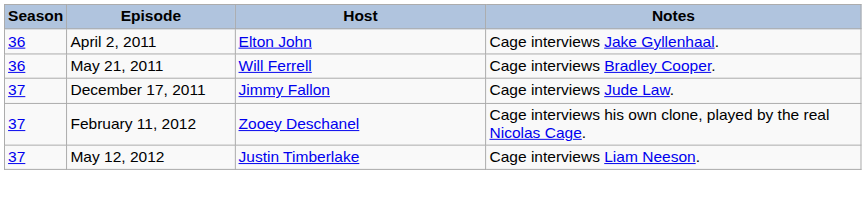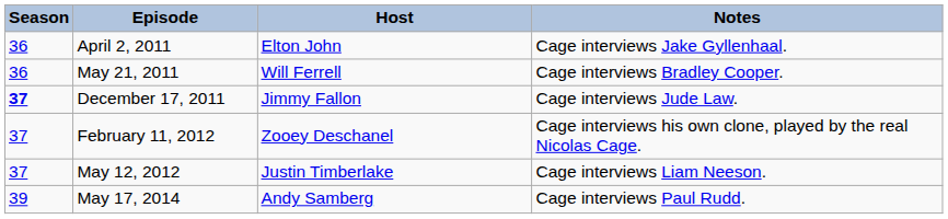December 17, 2011 | Season: normal -> bold
+ row: 39 | May 17, 2014 | Andy Samberg | Cage interviews Paul Rudd.
